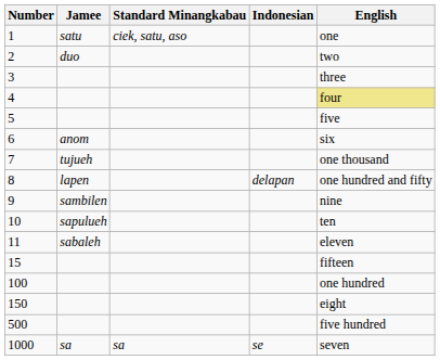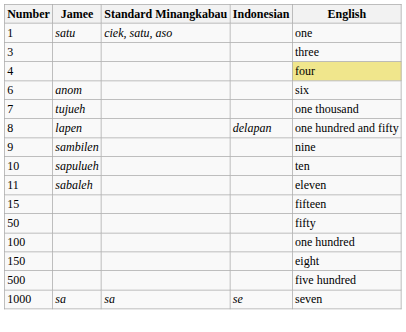- row: 2 | duo | two
- row: 5 | five
+ row: 50 | fifty
